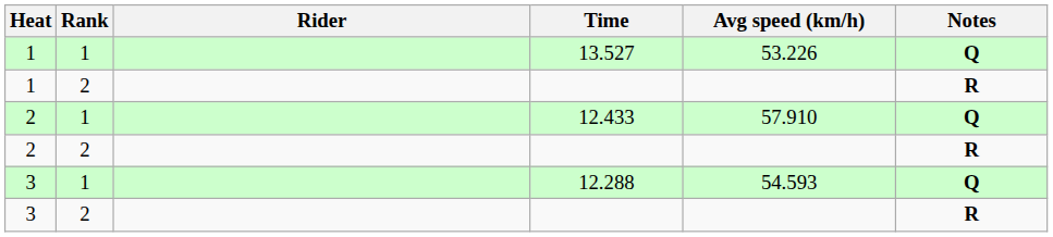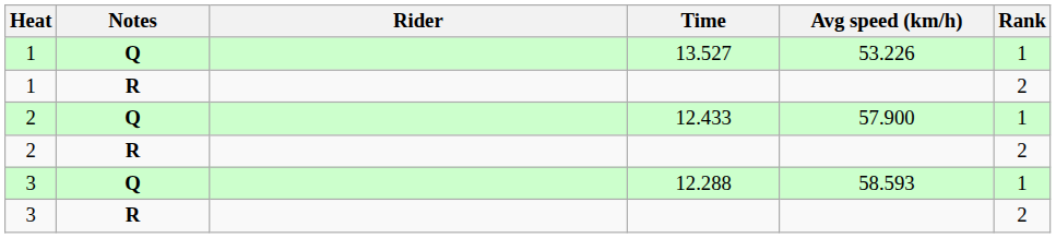columns swapped: Rank <-> Notes
12.433 | Avg speed (km/h): 57.910 -> 57.900
12.288 | Avg speed (km/h): 54.593 -> 58.593
